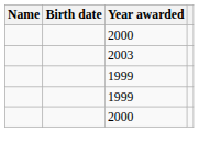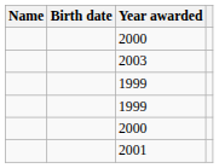+ row: 2001
